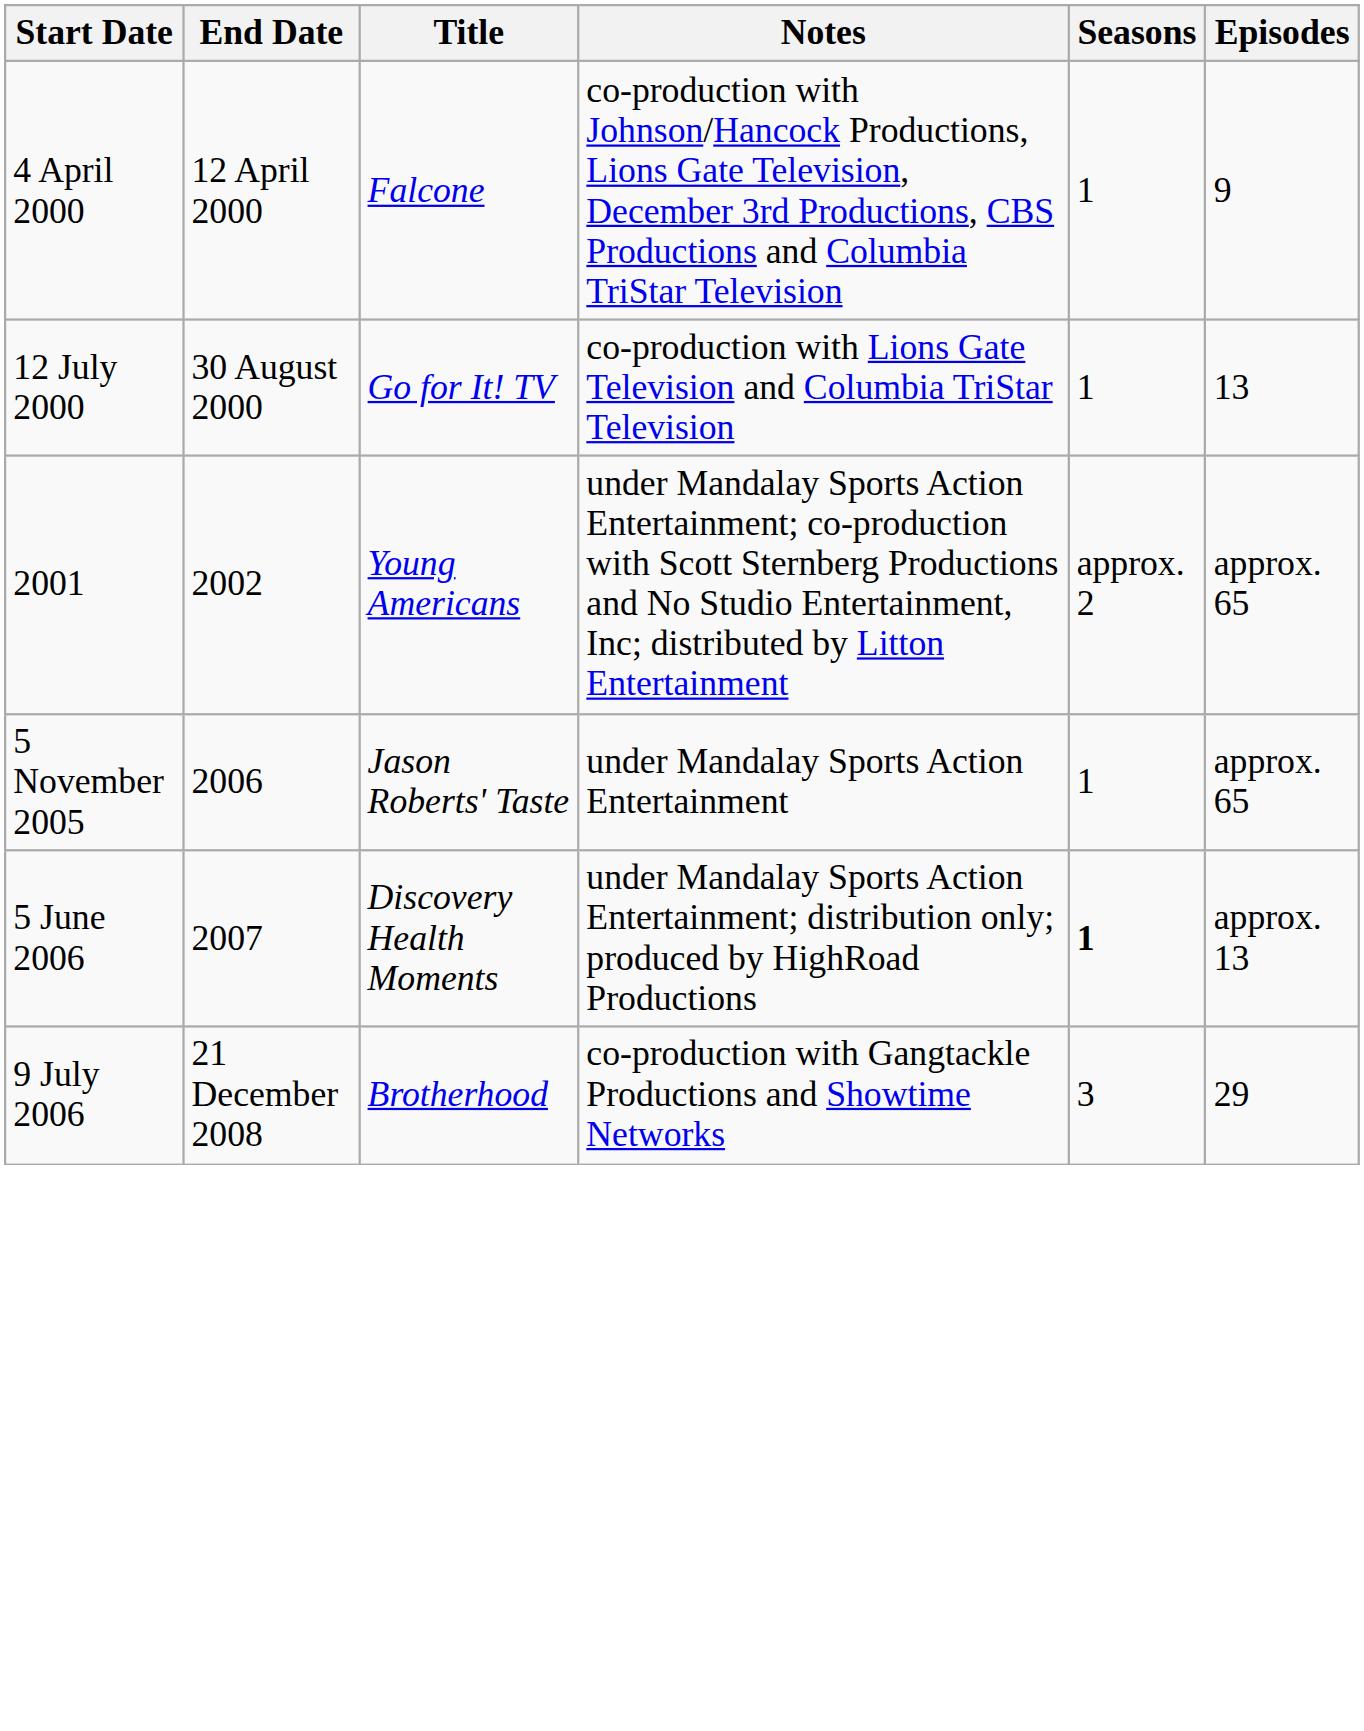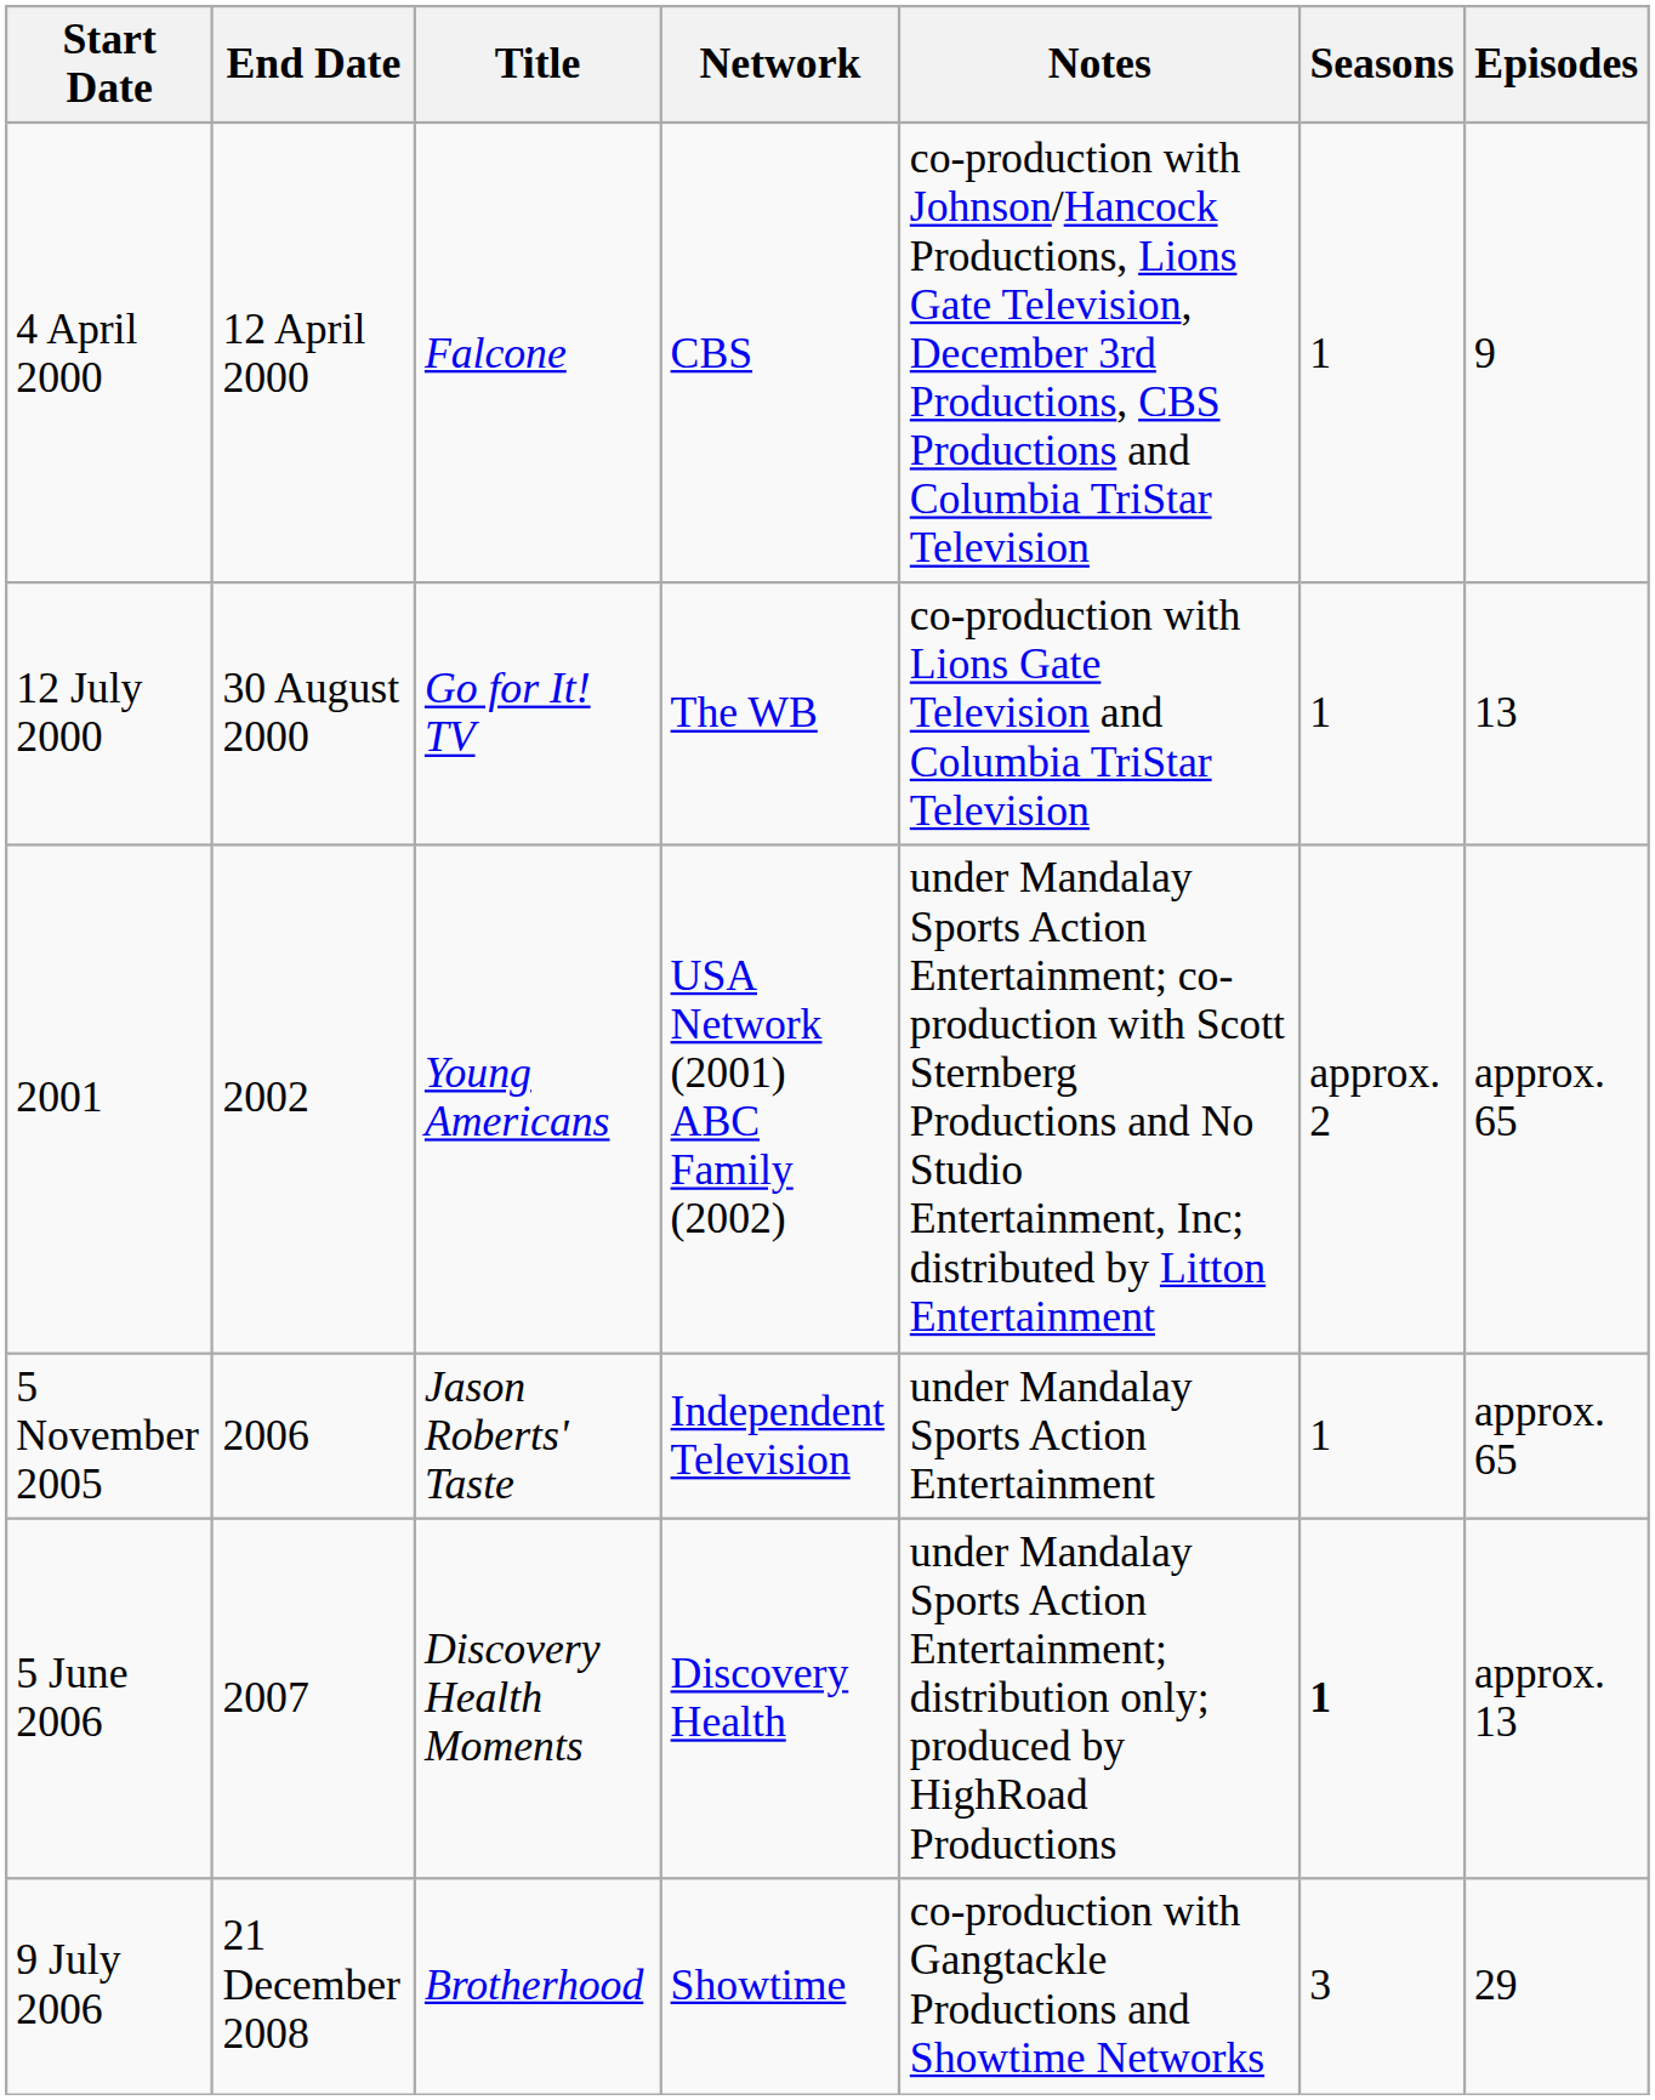+ column: Network | CBS | The WB | USA Network (2001) ABC Family (2002) | Independent Television | Discovery Health | Showtime
